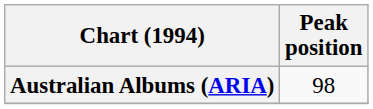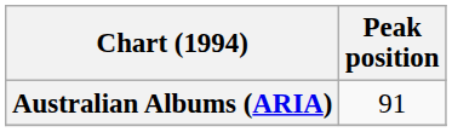Australian Albums (ARIA) | Peak position: 98 -> 91
